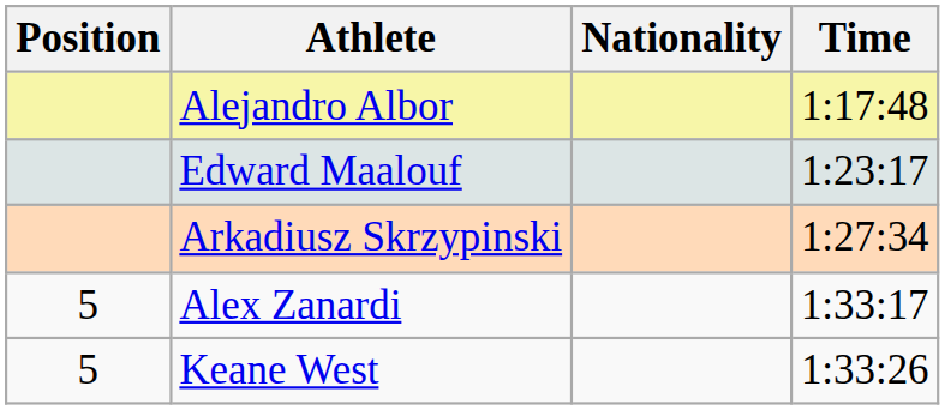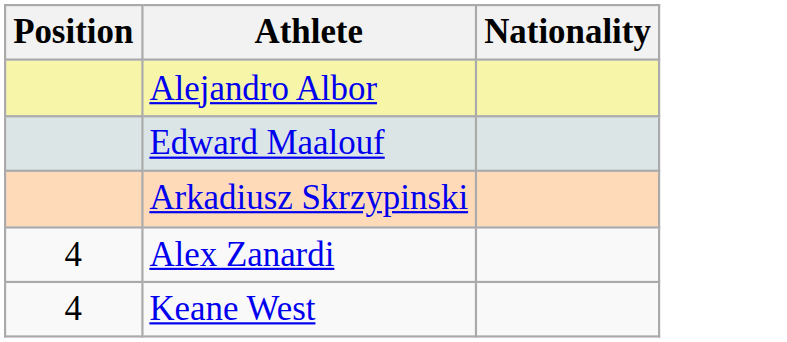- column: Time | 1:17:48 | 1:23:17 | 1:27:34 | 1:33:17 | 1:33:26
Alex Zanardi | Position: 5 -> 4
Keane West | Position: 5 -> 4
